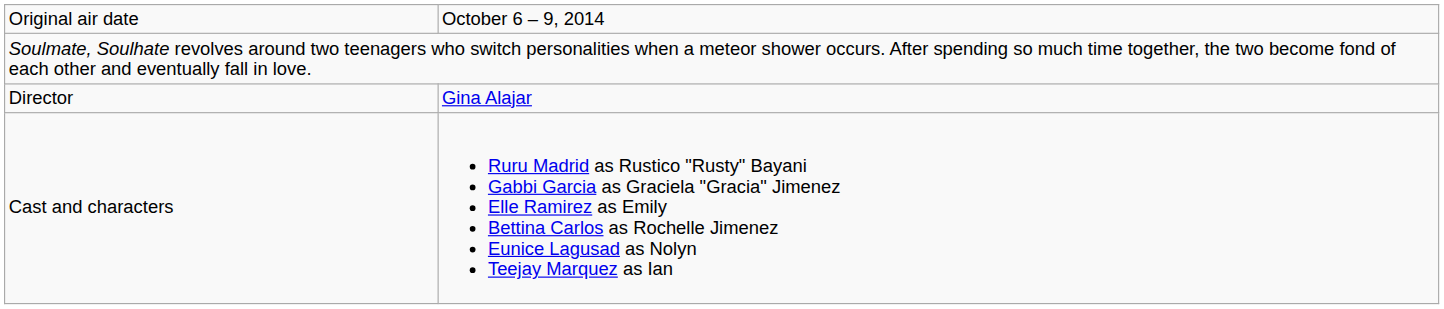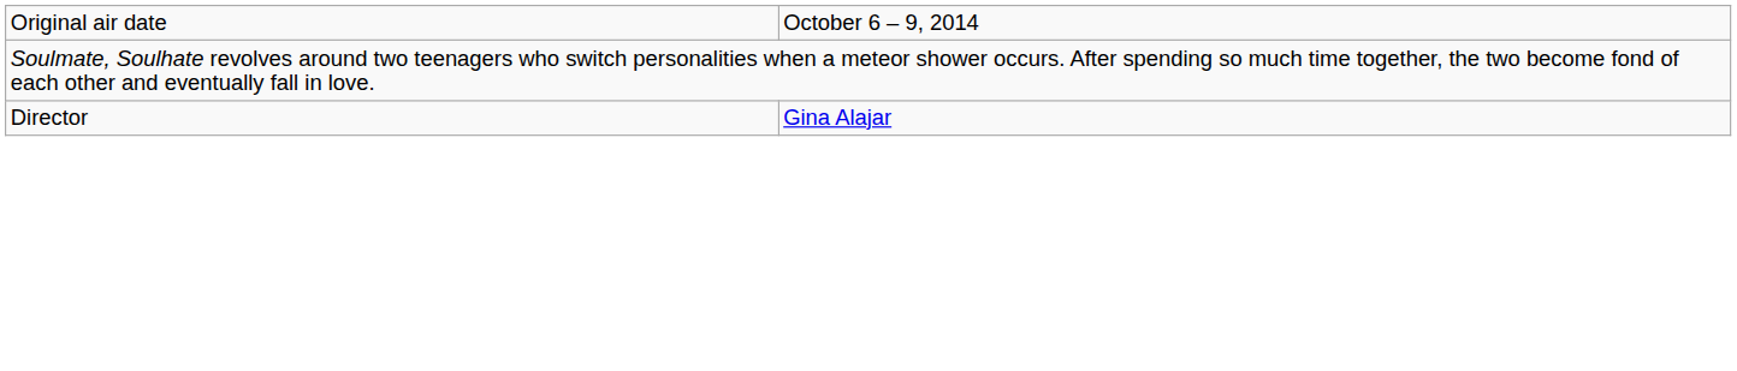- row: Cast and characters | Ruru Madrid as Rustico "Rusty" Bayani Gabbi Garcia as Graciela "Gracia" Jimenez Elle Ramirez as Emily Bettina Carlos as Rochelle Jimenez Eunice Lagusad as Nolyn Teejay Marquez as Ian
